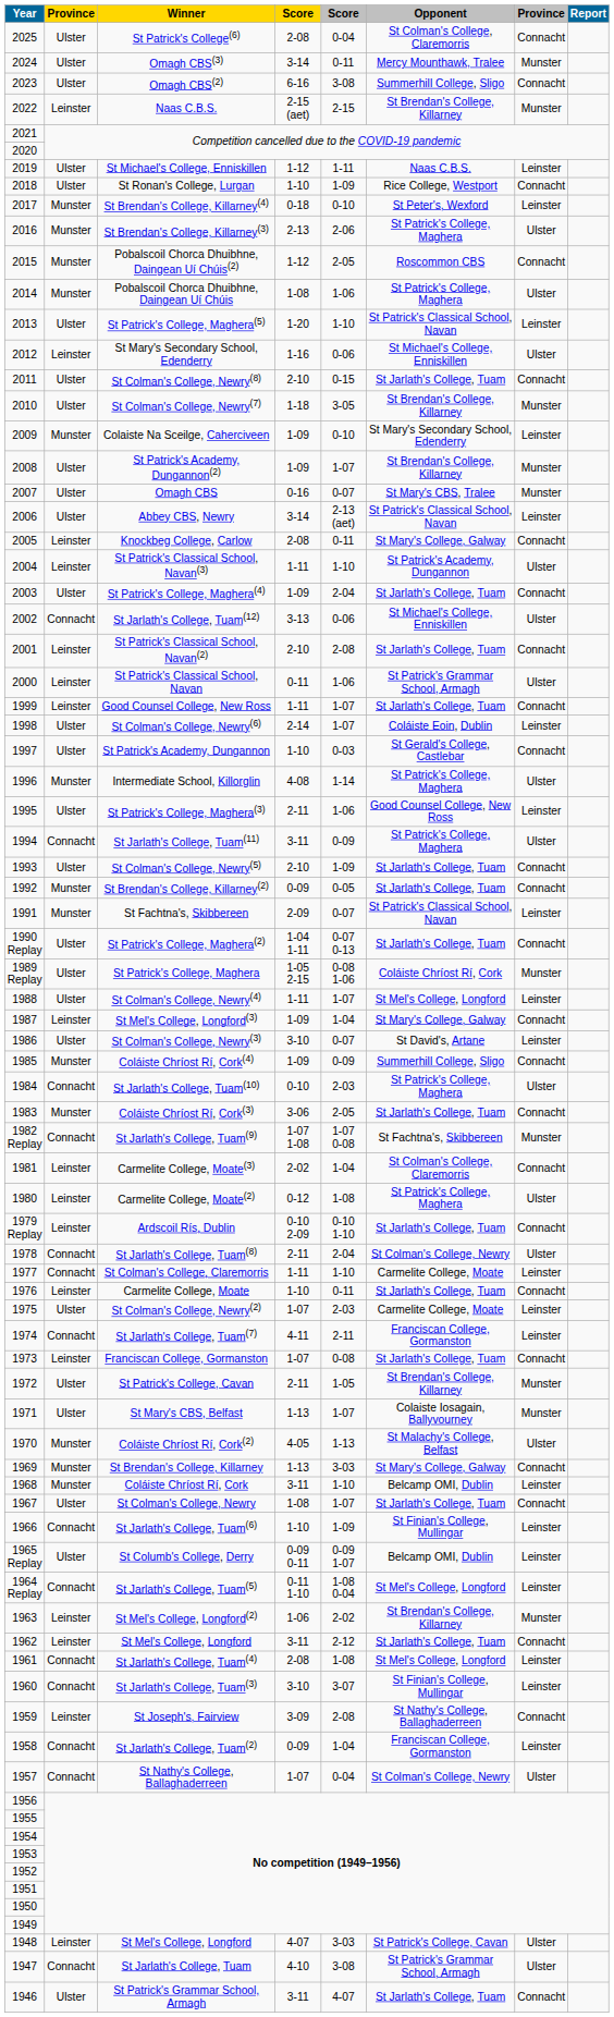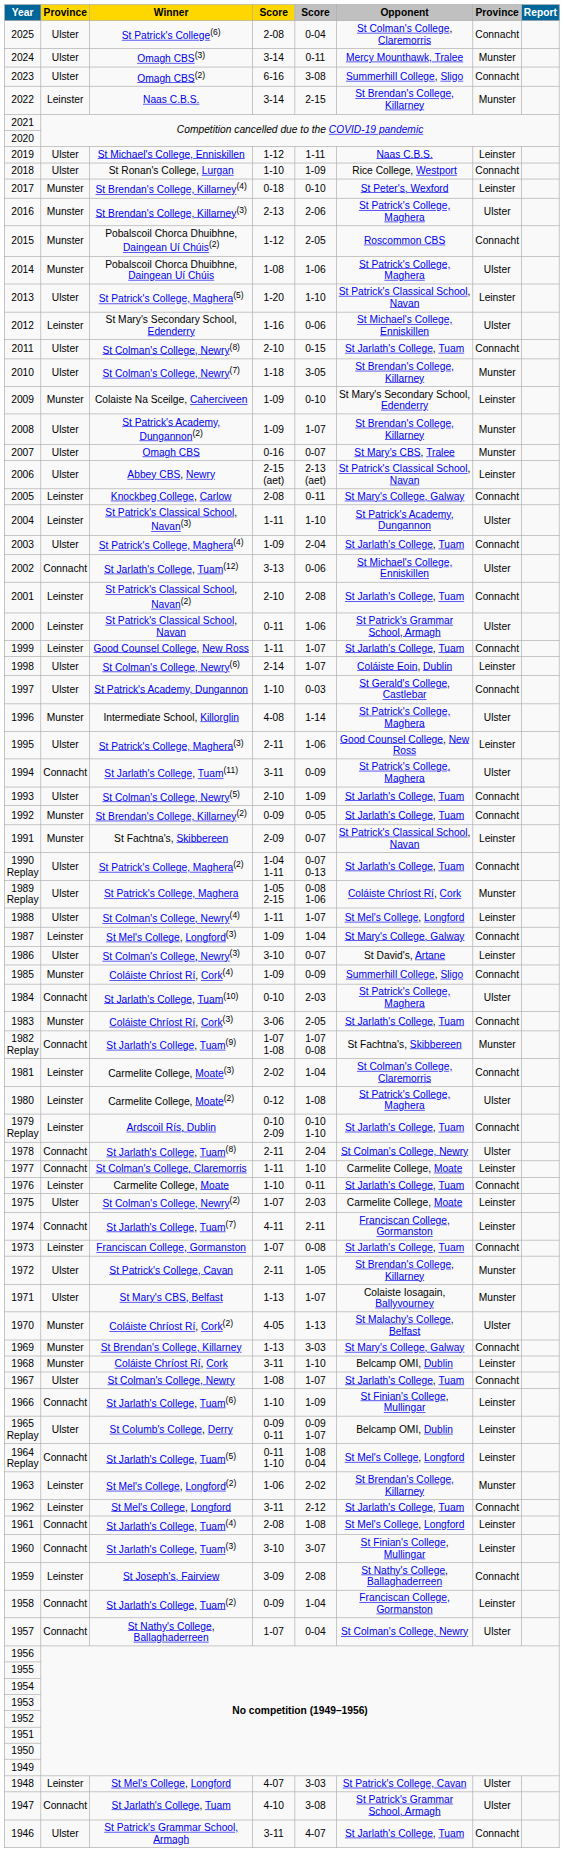2022 | column 4: 2-15 (aet) -> 3-14
2006 | column 4: 3-14 -> 2-15 (aet)
